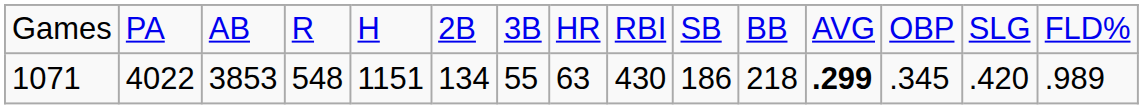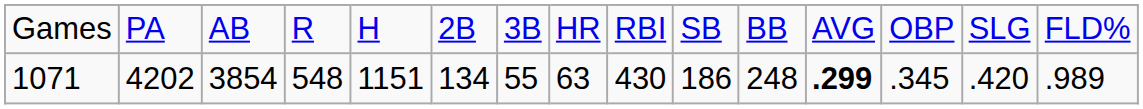1071 | column 2: 4022 -> 4202
1071 | column 3: 3853 -> 3854
1071 | column 11: 218 -> 248
